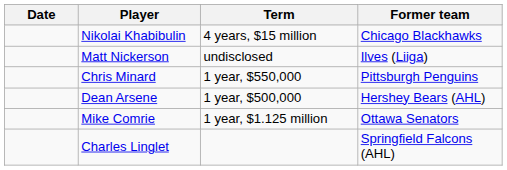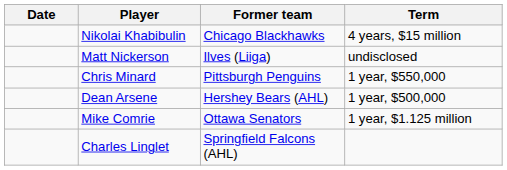columns swapped: Former team <-> Term
